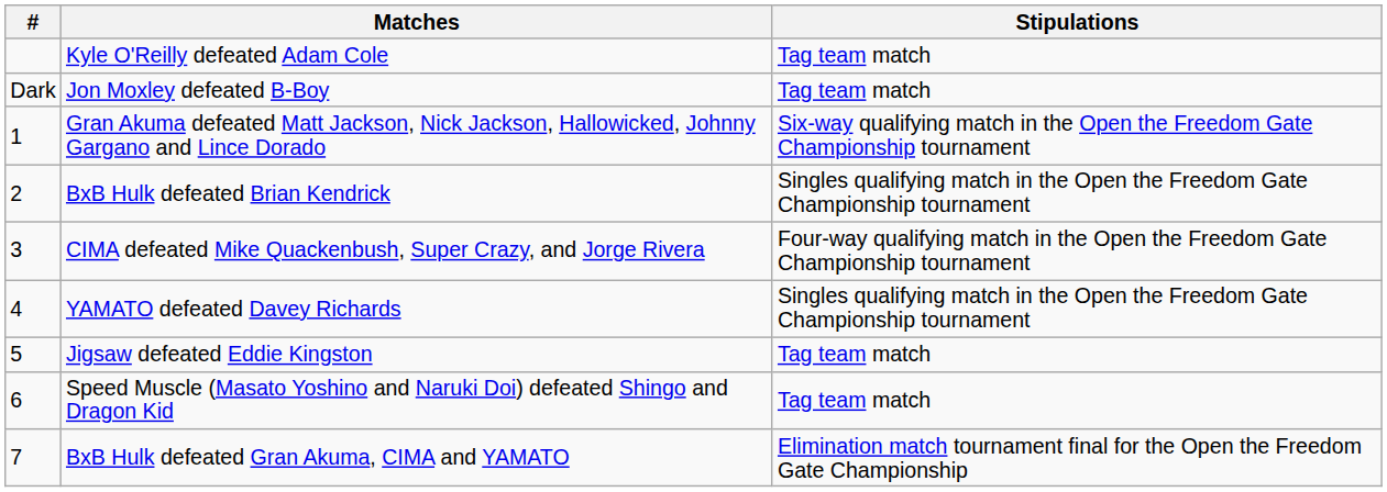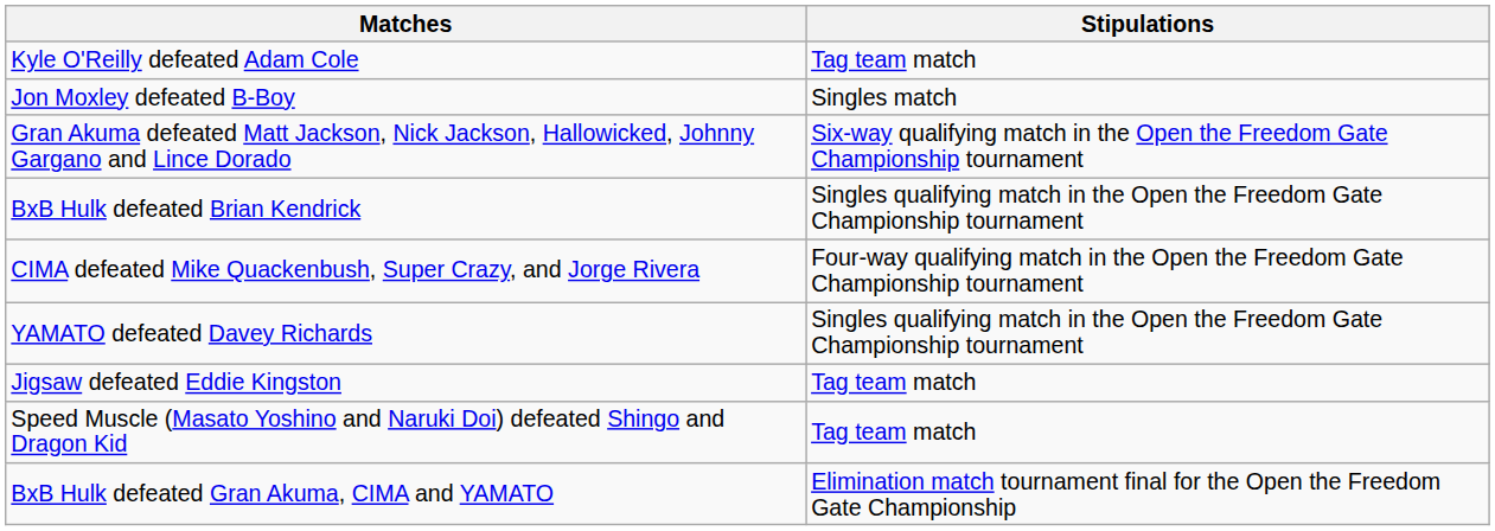- column: # | Dark | 1 | 2 | 3 | 4 | 5 | 6 | 7
Jon Moxley defeated B-Boy | Stipulations: Tag team match -> Singles match
